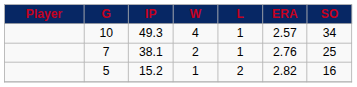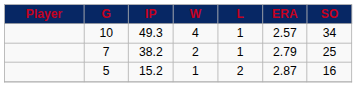7 | IP: 38.1 -> 38.2
7 | ERA: 2.76 -> 2.79
5 | ERA: 2.82 -> 2.87
